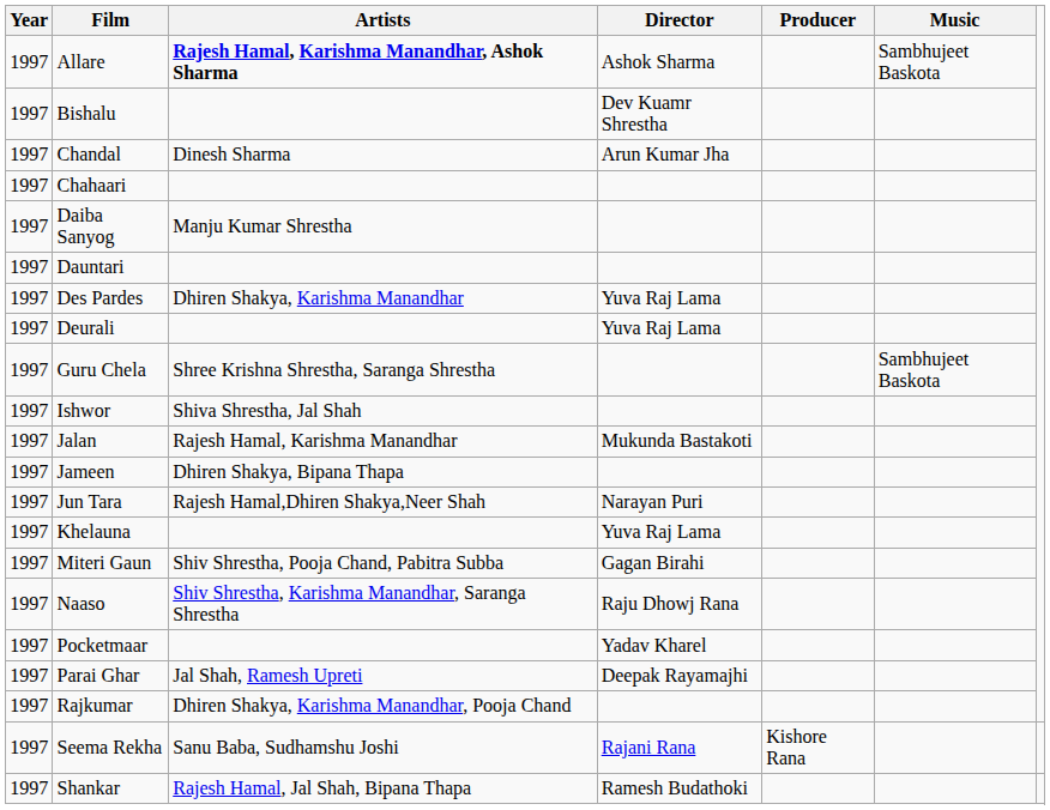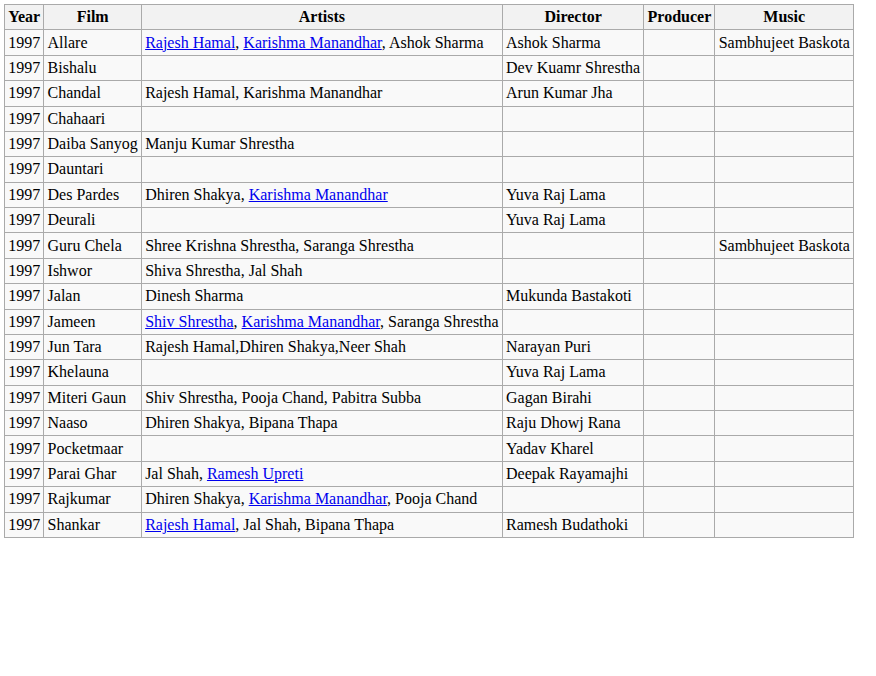Allare | Artists: bold -> normal
Chandal | Artists: Dinesh Sharma -> Rajesh Hamal, Karishma Manandhar
Jalan | Artists: Rajesh Hamal, Karishma Manandhar -> Dinesh Sharma
Jameen | Artists: Dhiren Shakya, Bipana Thapa -> Shiv Shrestha, Karishma Manandhar, Saranga Shrestha
Naaso | Artists: Shiv Shrestha, Karishma Manandhar, Saranga Shrestha -> Dhiren Shakya, Bipana Thapa
- row: 1997 | Seema Rekha | Sanu Baba, Sudhamshu Joshi | Rajani Rana | Kishore Rana
